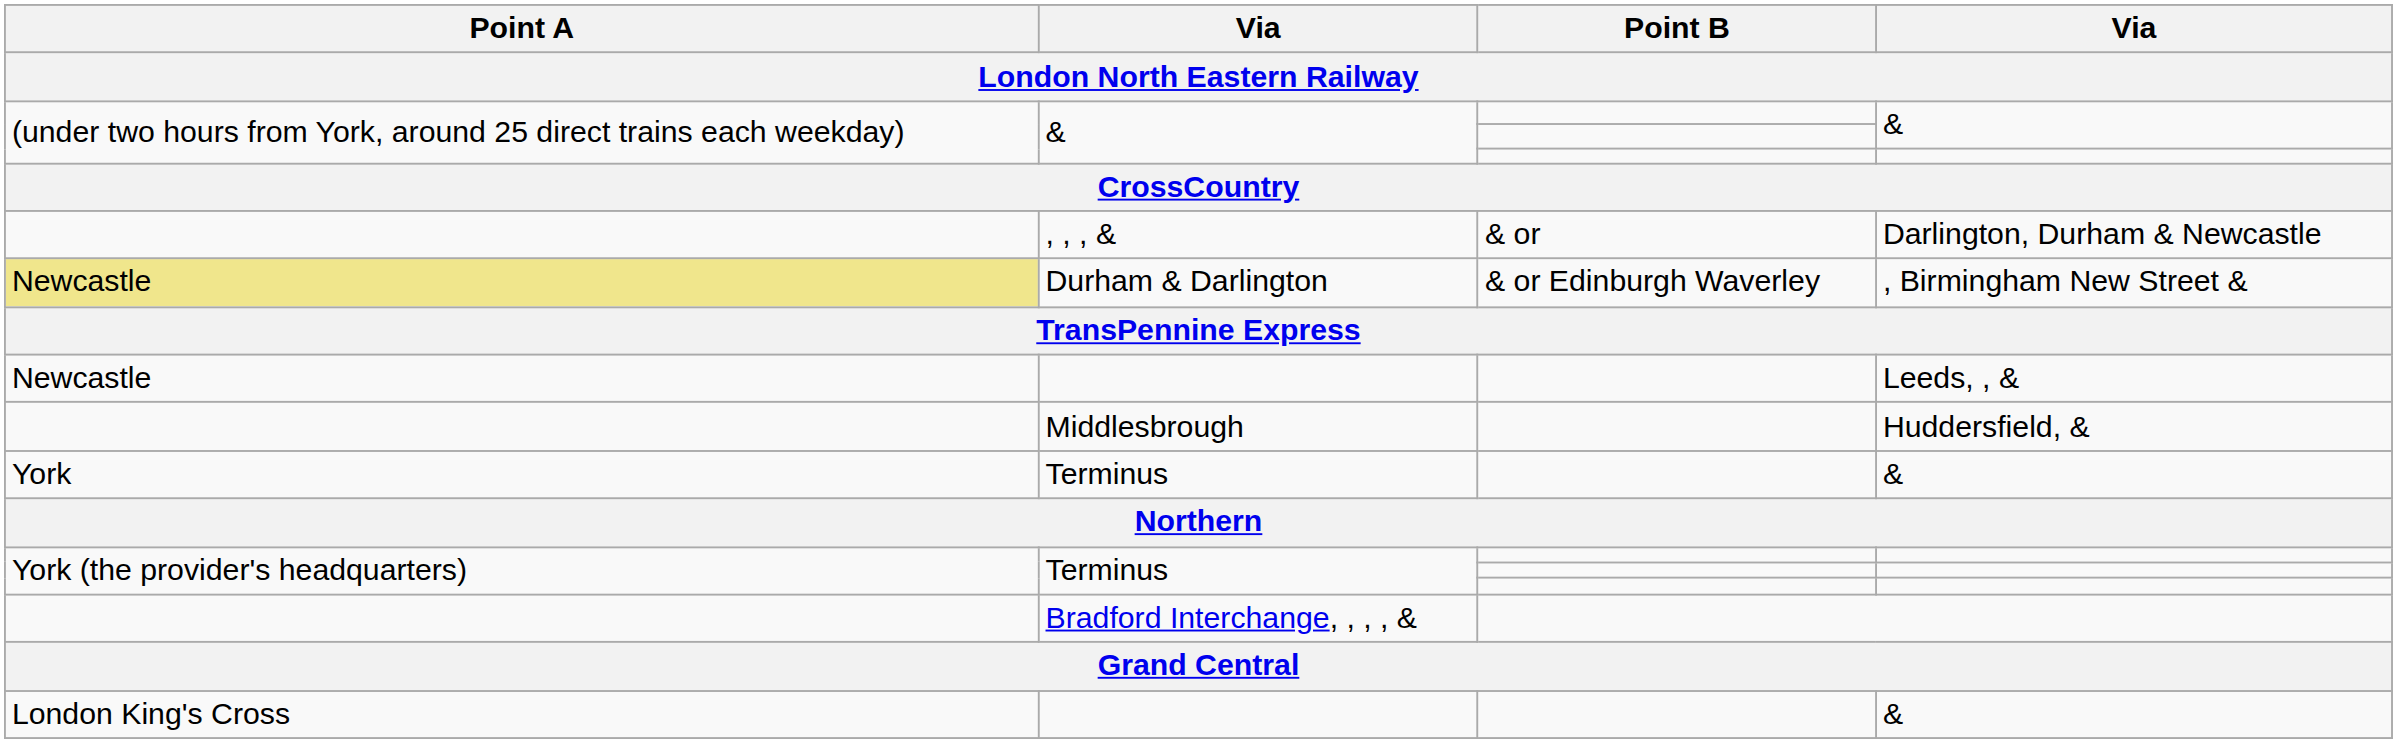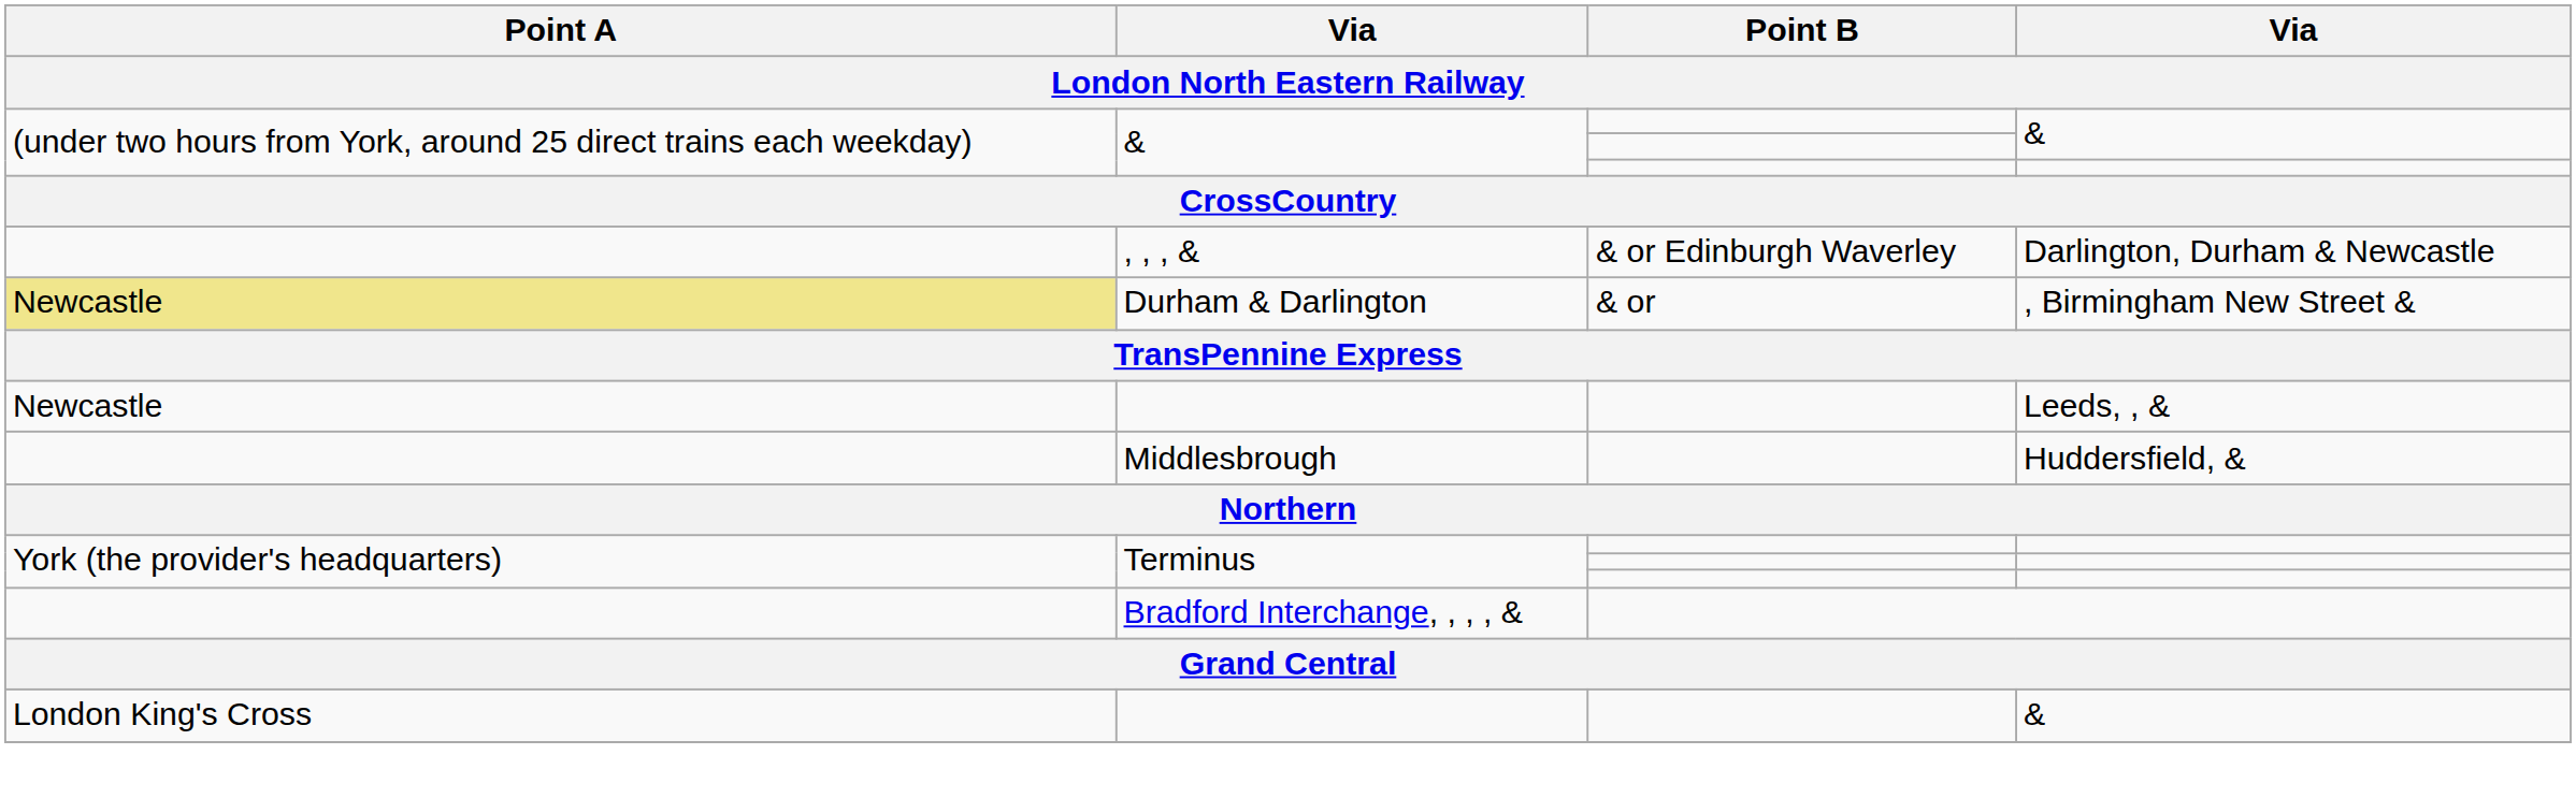, , , & | Point B: & or -> & or Edinburgh Waverley
Durham & Darlington | Point B: & or Edinburgh Waverley -> & or
- row: York | Terminus | &
